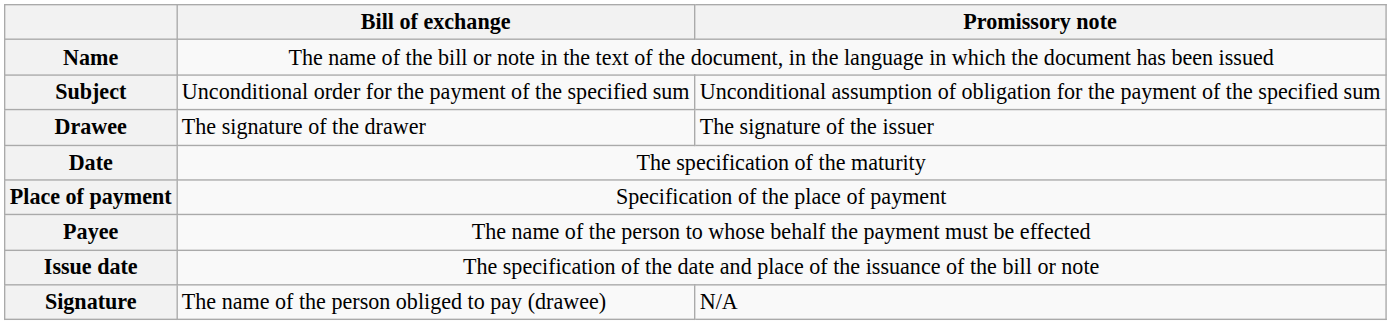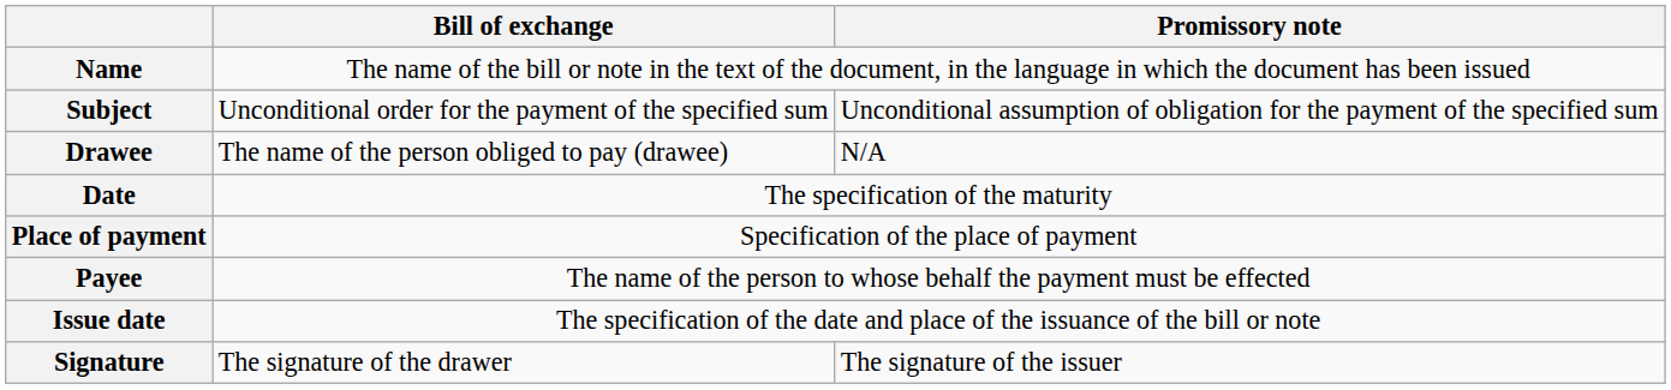Drawee | Bill of exchange: The signature of the drawer -> The name of the person obliged to pay (drawee)
Drawee | Promissory note: The signature of the issuer -> N/A
Signature | Bill of exchange: The name of the person obliged to pay (drawee) -> The signature of the drawer
Signature | Promissory note: N/A -> The signature of the issuer
